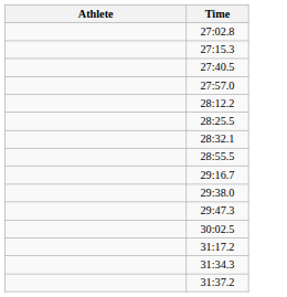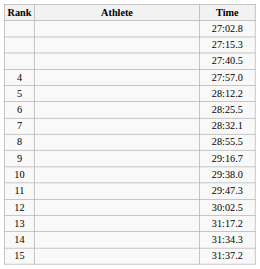+ column: Rank | 4 | 5 | 6 | 7 | 8 | 9 | 10 | 11 | 12 | 13 | 14 | 15
